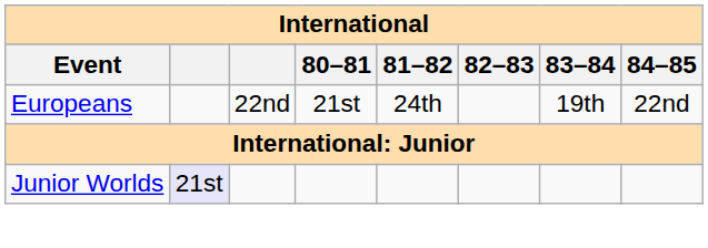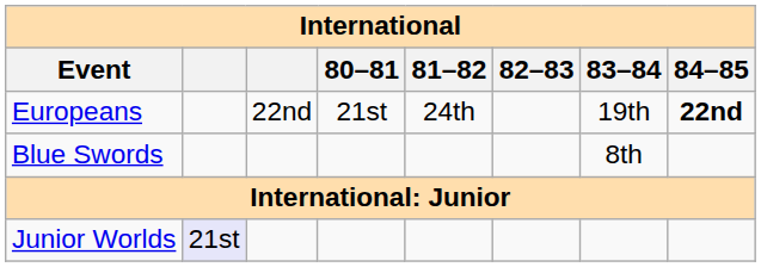Europeans | 84–85: normal -> bold
+ row: Blue Swords | 8th
